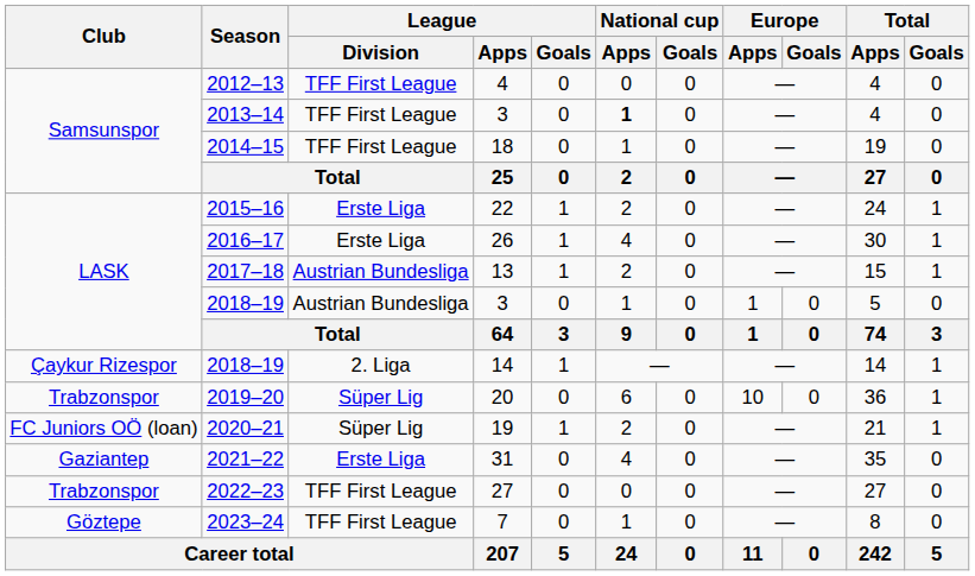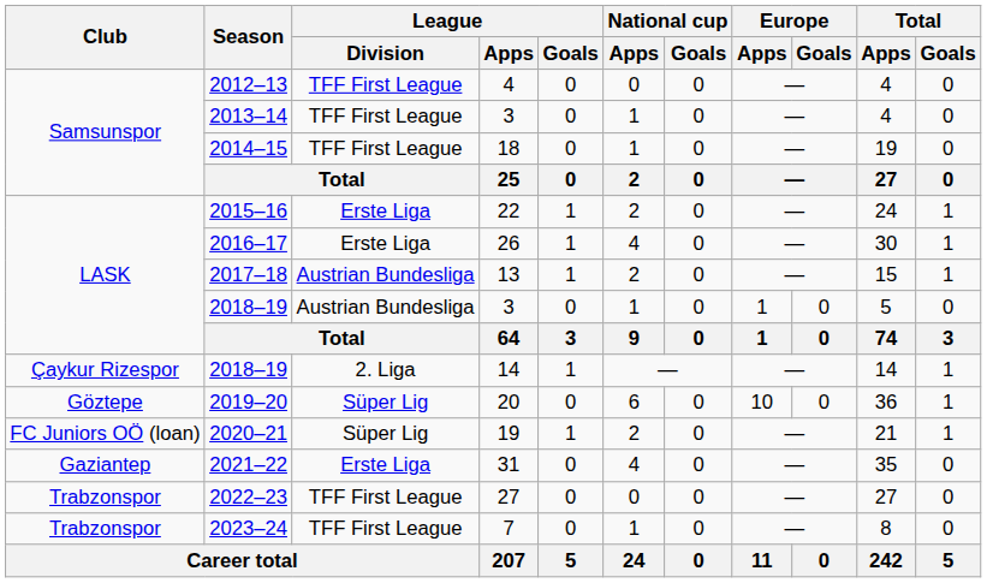2013–14 | National cup / Apps: bold -> normal
2019–20 | Club: Trabzonspor -> Göztepe
2023–24 | Club: Göztepe -> Trabzonspor
